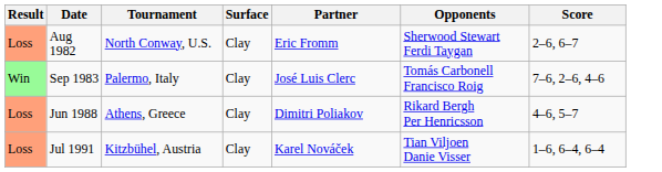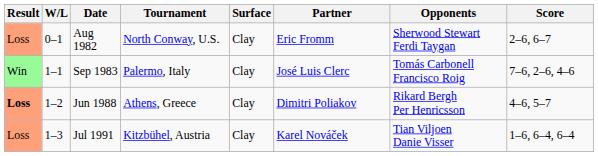+ column: W/L | 0–1 | 1–1 | 1–2 | 1–3
Jun 1988 | Result: normal -> bold
